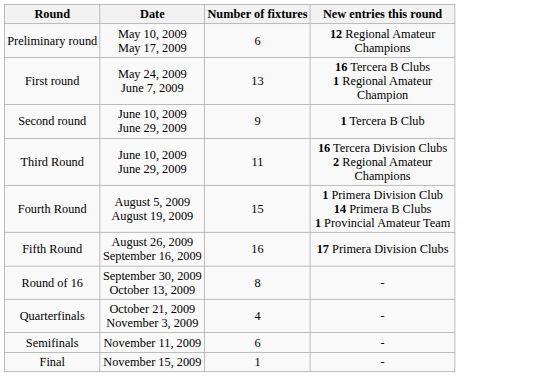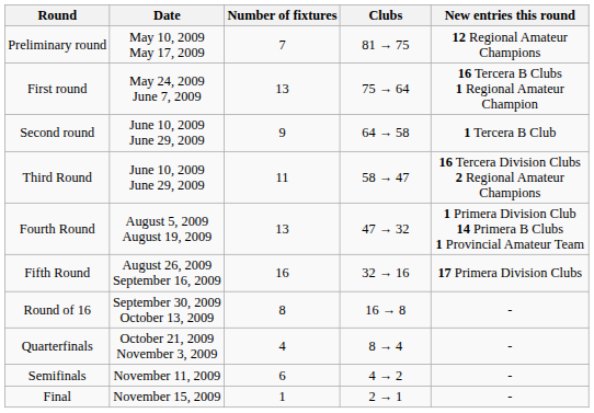+ column: Clubs | 81 → 75 | 75 → 64 | 64 → 58 | 58 → 47 | 47 → 32 | 32 → 16 | 16 → 8 | 8 → 4 | 4 → 2 | 2 → 1
Preliminary round | Number of fixtures: 6 -> 7
Fourth Round | Number of fixtures: 15 -> 13
